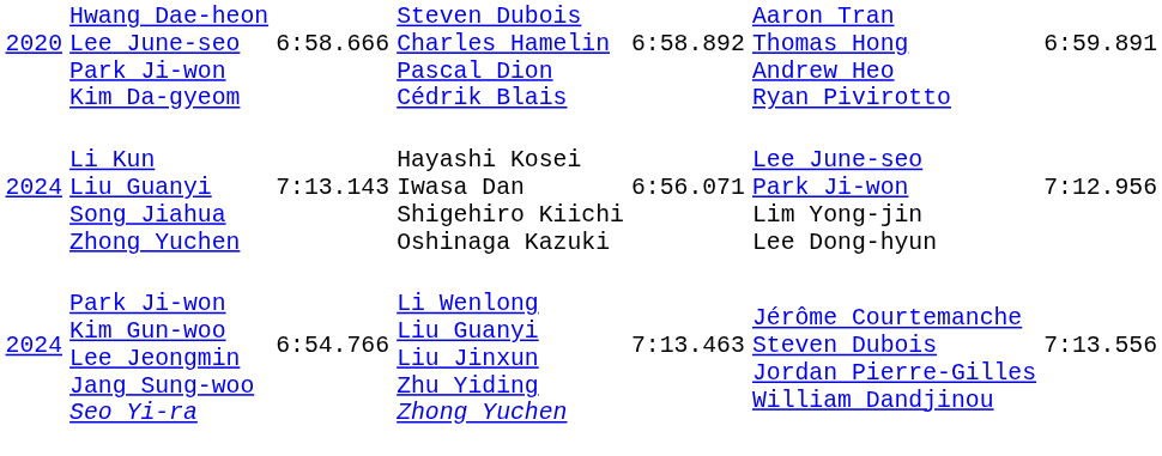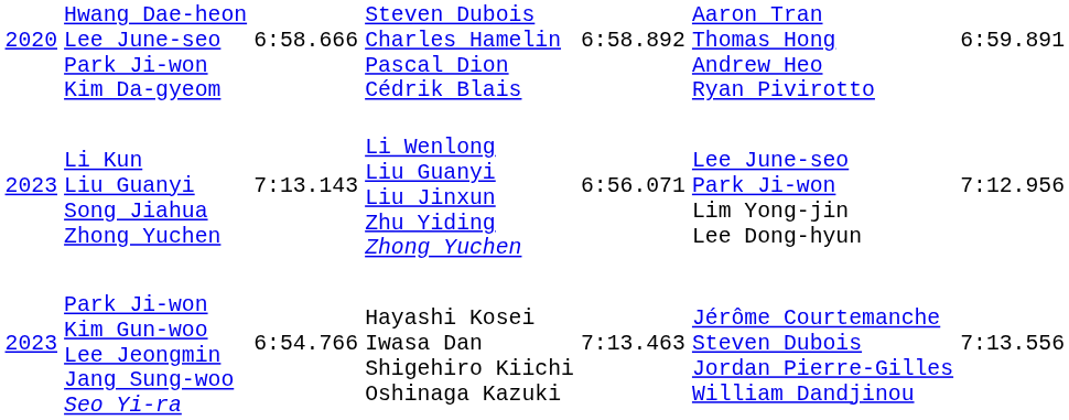Li Kun Liu Guanyi Song Jiahua Zhong Yuchen | column 1: 2024 -> 2023
Li Kun Liu Guanyi Song Jiahua Zhong Yuchen | column 4: Hayashi Kosei Iwasa Dan Shigehiro Kiichi Oshinaga Kazuki -> Li Wenlong Liu Guanyi Liu Jinxun Zhu Yiding Zhong Yuchen
Park Ji-won Kim Gun-woo Lee Jeongmin Jang Sung-woo Seo Yi-ra | column 1: 2024 -> 2023
Park Ji-won Kim Gun-woo Lee Jeongmin Jang Sung-woo Seo Yi-ra | column 4: Li Wenlong Liu Guanyi Liu Jinxun Zhu Yiding Zhong Yuchen -> Hayashi Kosei Iwasa Dan Shigehiro Kiichi Oshinaga Kazuki
